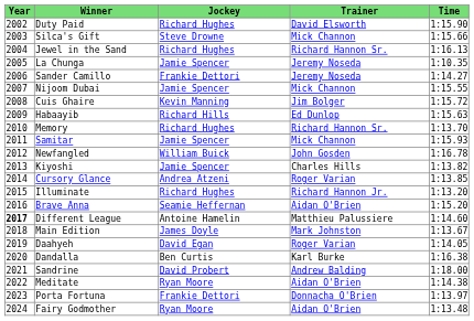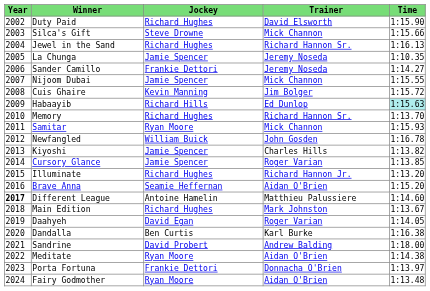Habaayib | Time: no background -> paleturquoise background
Samitar | Jockey: Jamie Spencer -> Ryan Moore
Cursory Glance | Jockey: Andrea Atzeni -> Jamie Spencer
Main Edition | Jockey: James Doyle -> Richard Hughes
